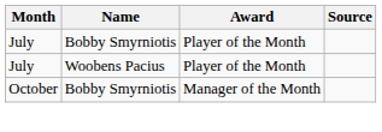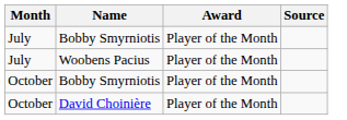October / Bobby Smyrniotis | Award: Manager of the Month -> Player of the Month
+ row: October | David Choinière | Player of the Month
